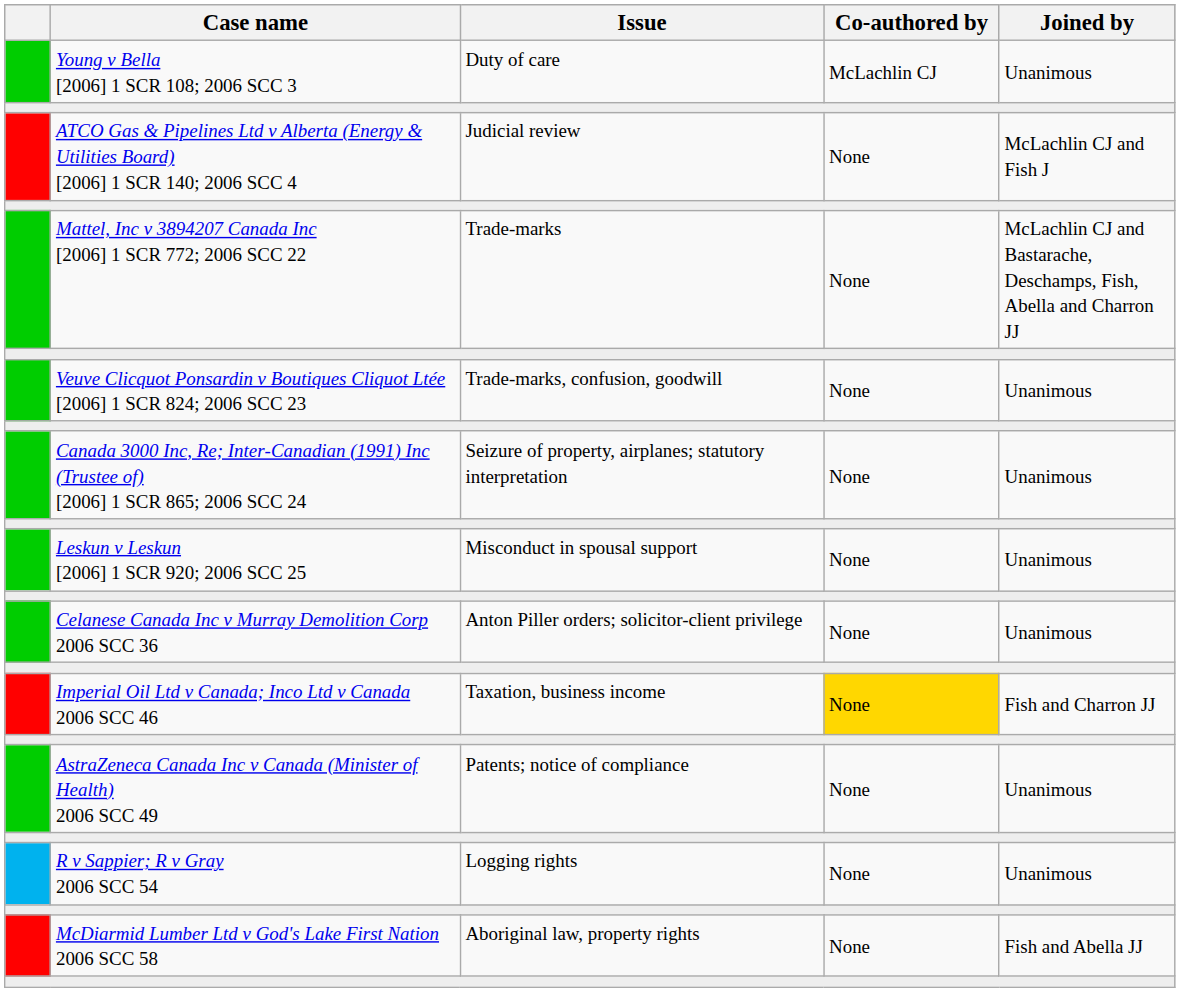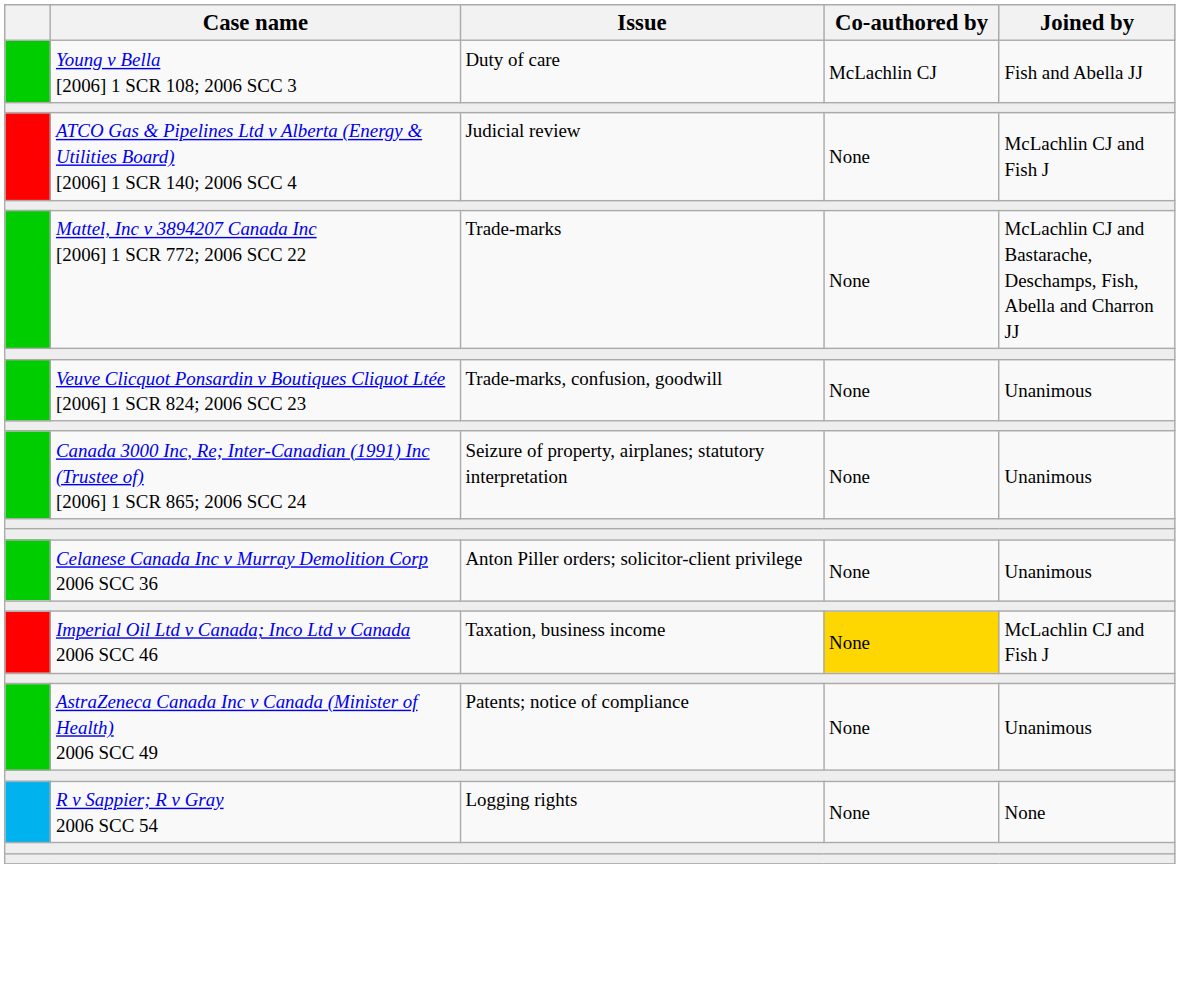Young v Bella [2006] 1 SCR 108; 2006 SCC 3 | Joined by: Unanimous -> Fish and Abella JJ
- row: Leskun v Leskun [2006] 1 SCR 920; 2006 SCC 25 | Misconduct in spousal support | None | Unanimous
Imperial Oil Ltd v Canada; Inco Ltd v Canada 2006 SCC 46 | Joined by: Fish and Charron JJ -> McLachlin CJ and Fish J
R v Sappier; R v Gray 2006 SCC 54 | Joined by: Unanimous -> None
- row: McDiarmid Lumber Ltd v God's Lake First Nation 2006 SCC 58 | Aboriginal law, property rights | None | Fish and Abella JJ
